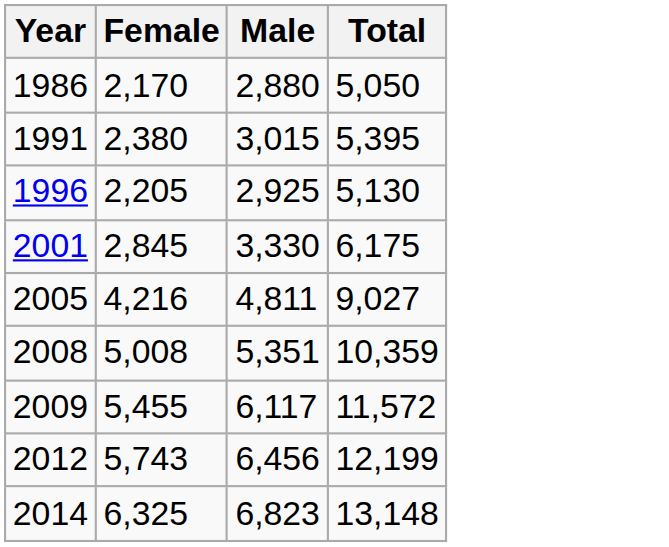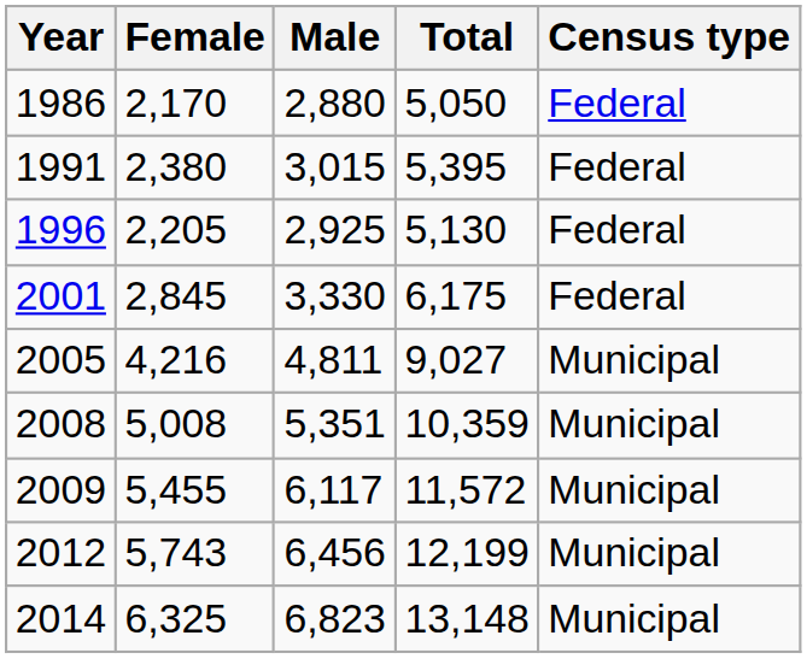+ column: Census type | Federal | Federal | Federal | Federal | Municipal | Municipal | Municipal | Municipal | Municipal
